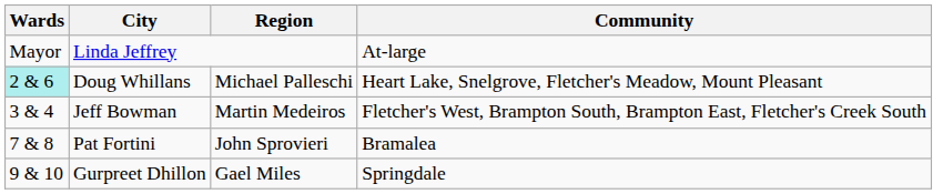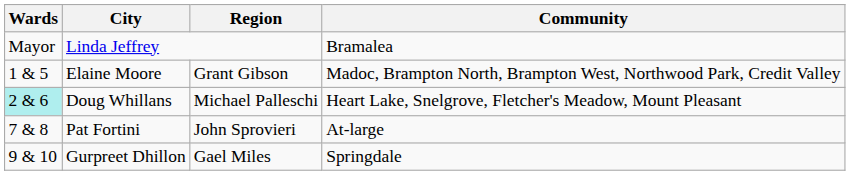Linda Jeffrey | Community: At-large -> Bramalea
+ row: 1 & 5 | Elaine Moore | Grant Gibson | Madoc, Brampton North, Brampton West, Northwood Park, Credit Valley
- row: 3 & 4 | Jeff Bowman | Martin Medeiros | Fletcher's West, Brampton South, Brampton East, Fletcher's Creek South
Pat Fortini | Community: Bramalea -> At-large
